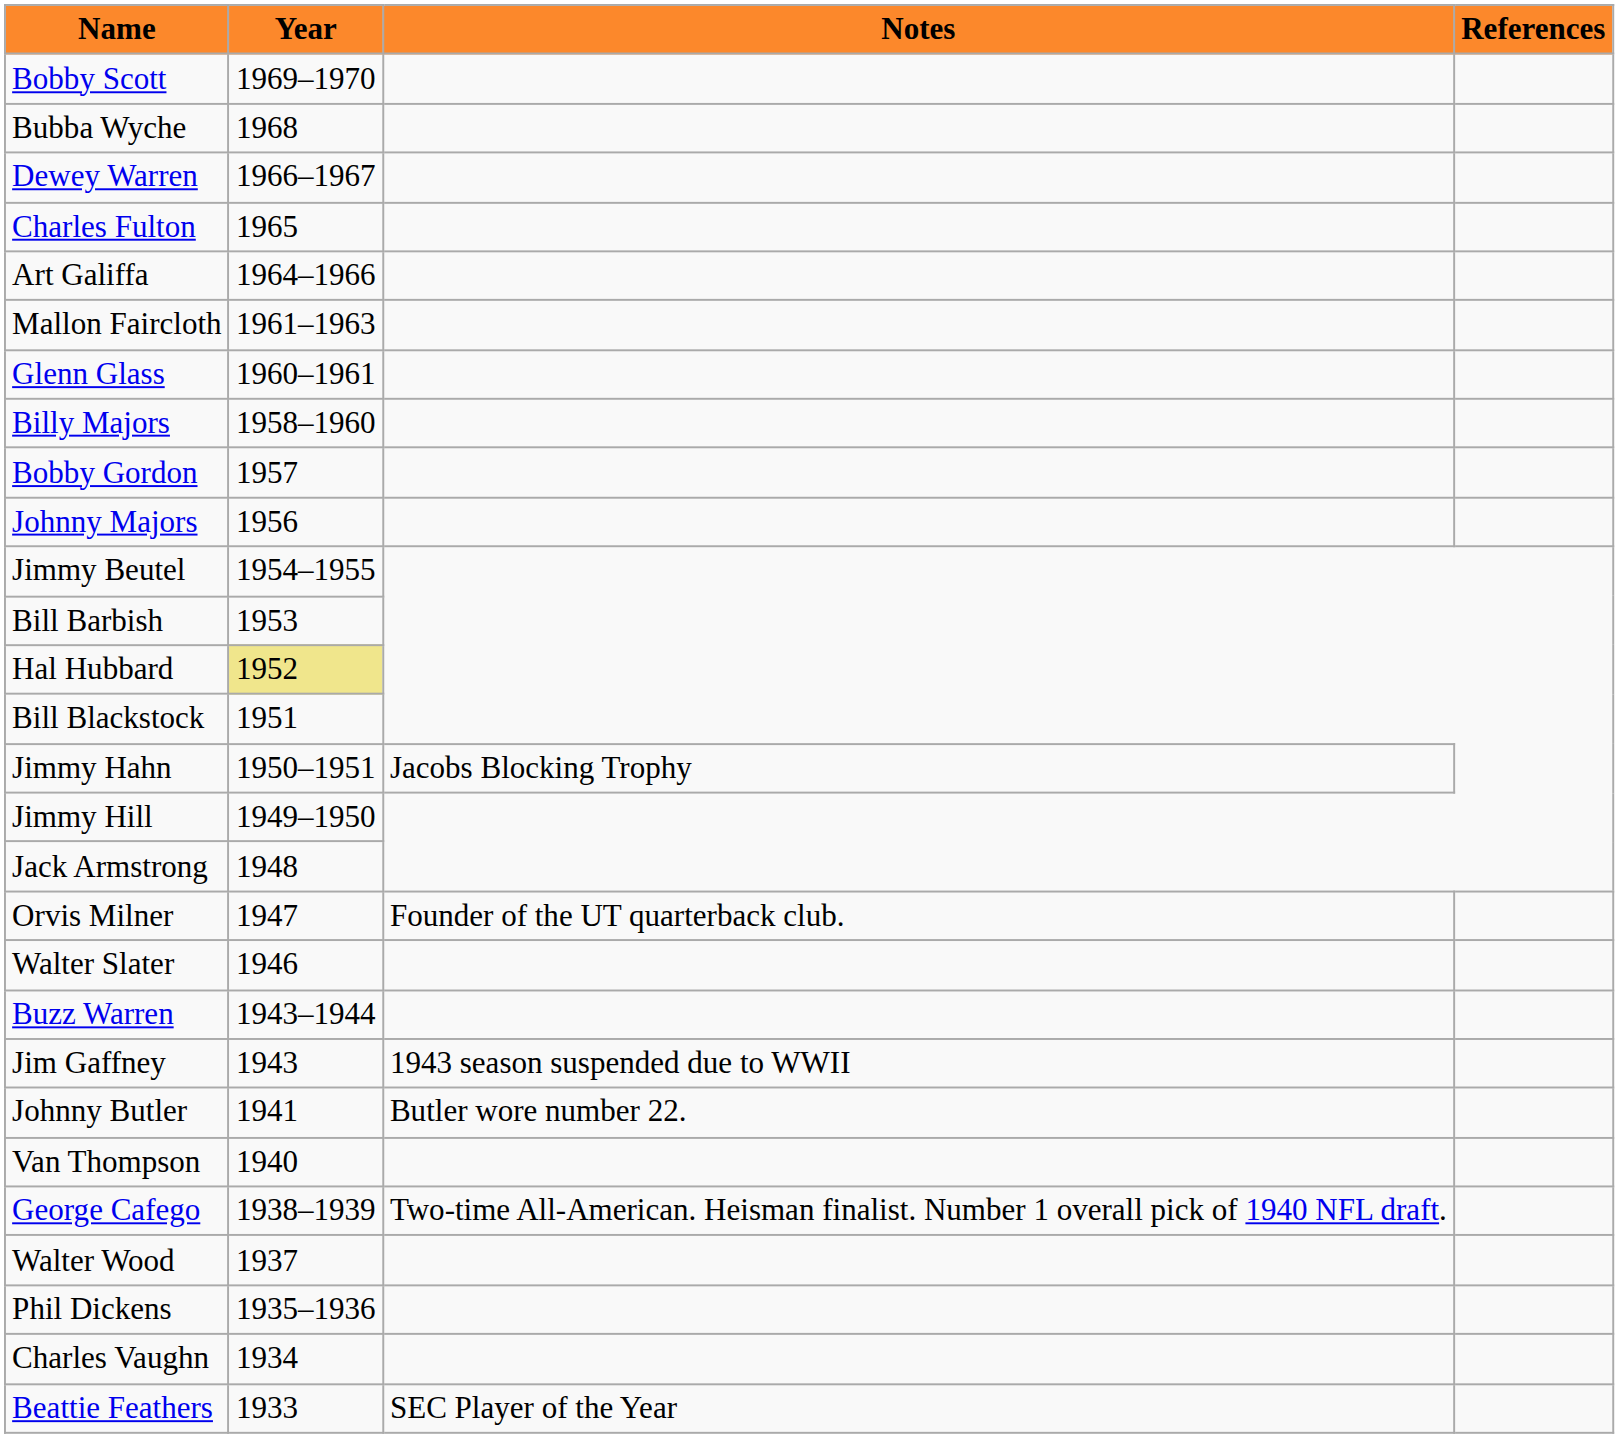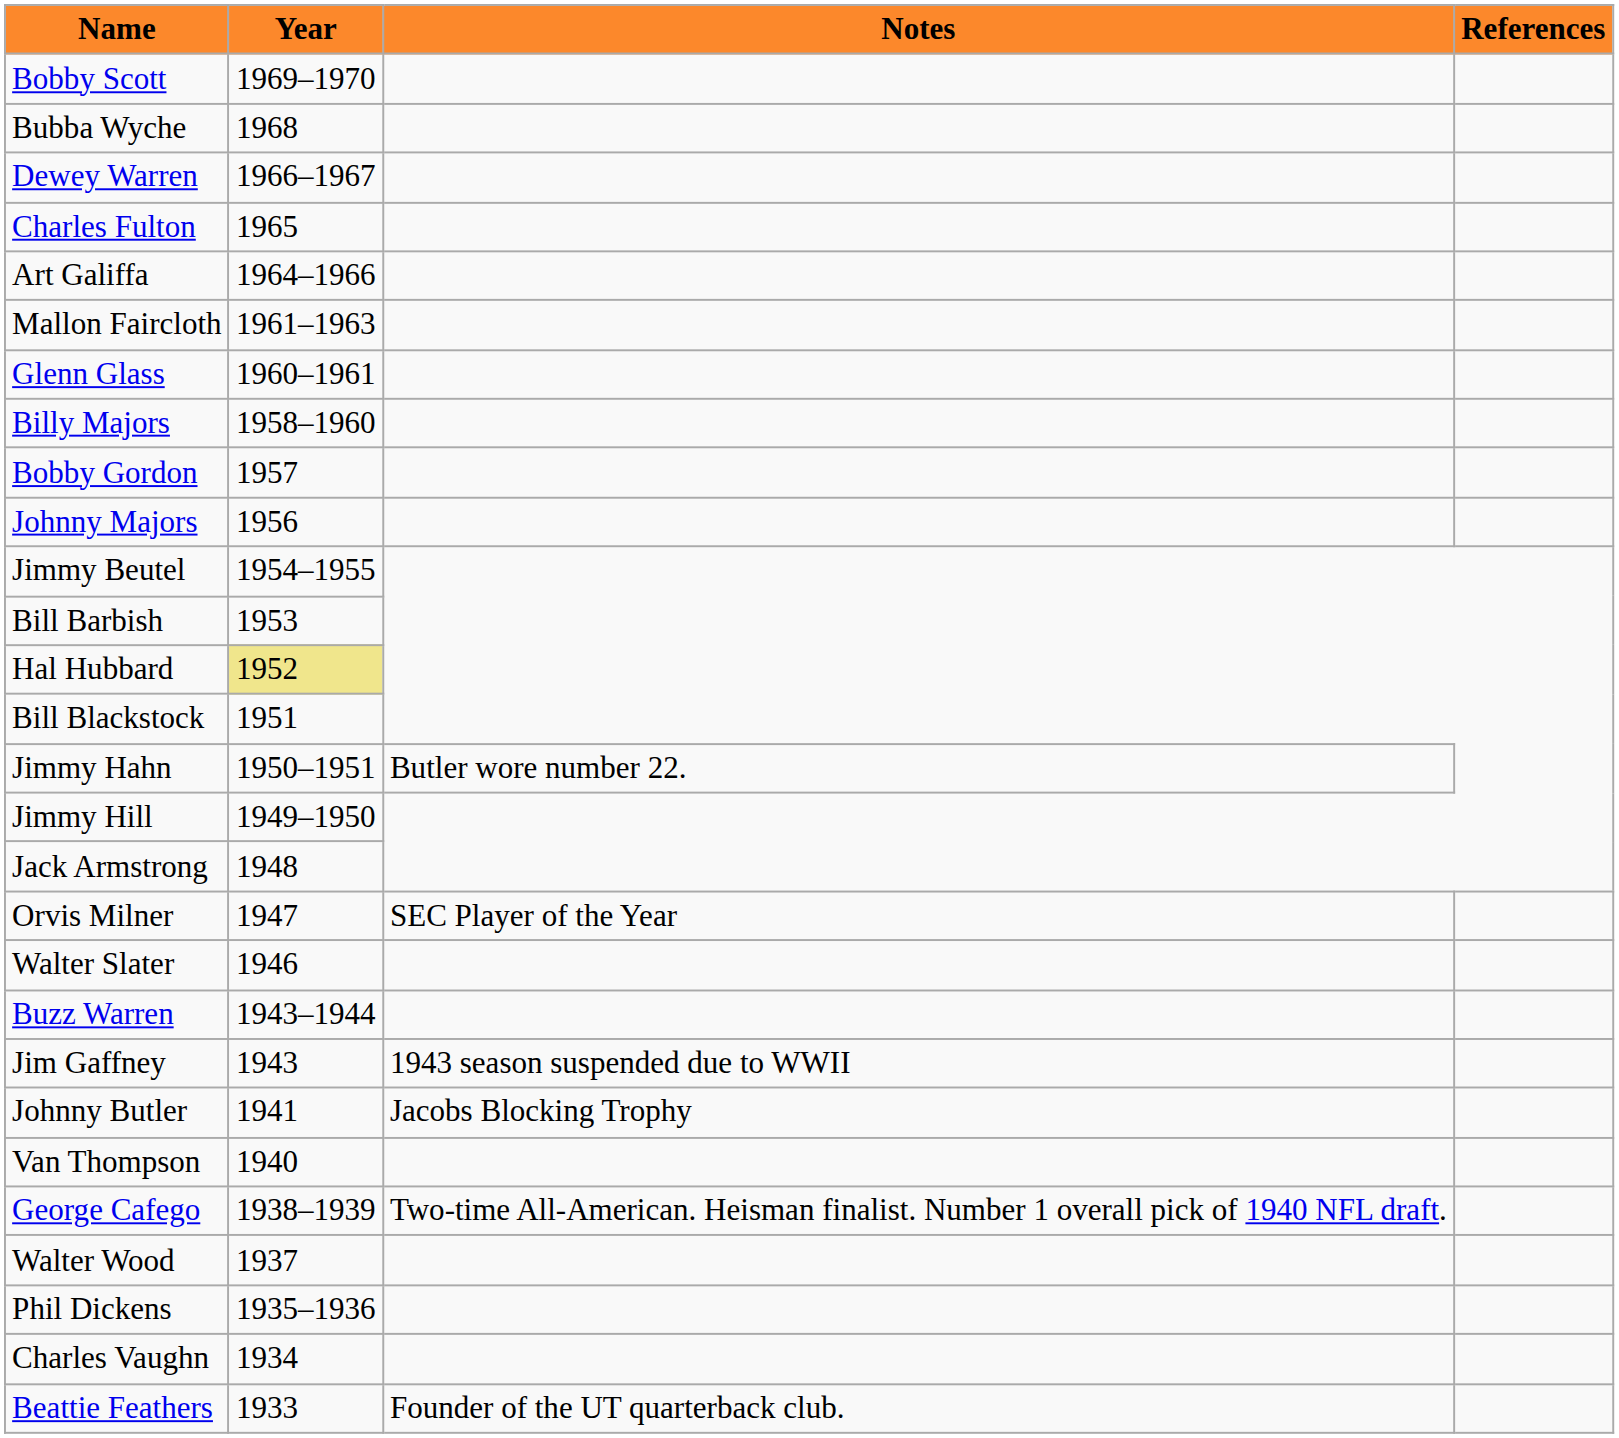Jimmy Hahn | Notes: Jacobs Blocking Trophy -> Butler wore number 22.
Orvis Milner | Notes: Founder of the UT quarterback club. -> SEC Player of the Year
Johnny Butler | Notes: Butler wore number 22. -> Jacobs Blocking Trophy
Beattie Feathers | Notes: SEC Player of the Year -> Founder of the UT quarterback club.
